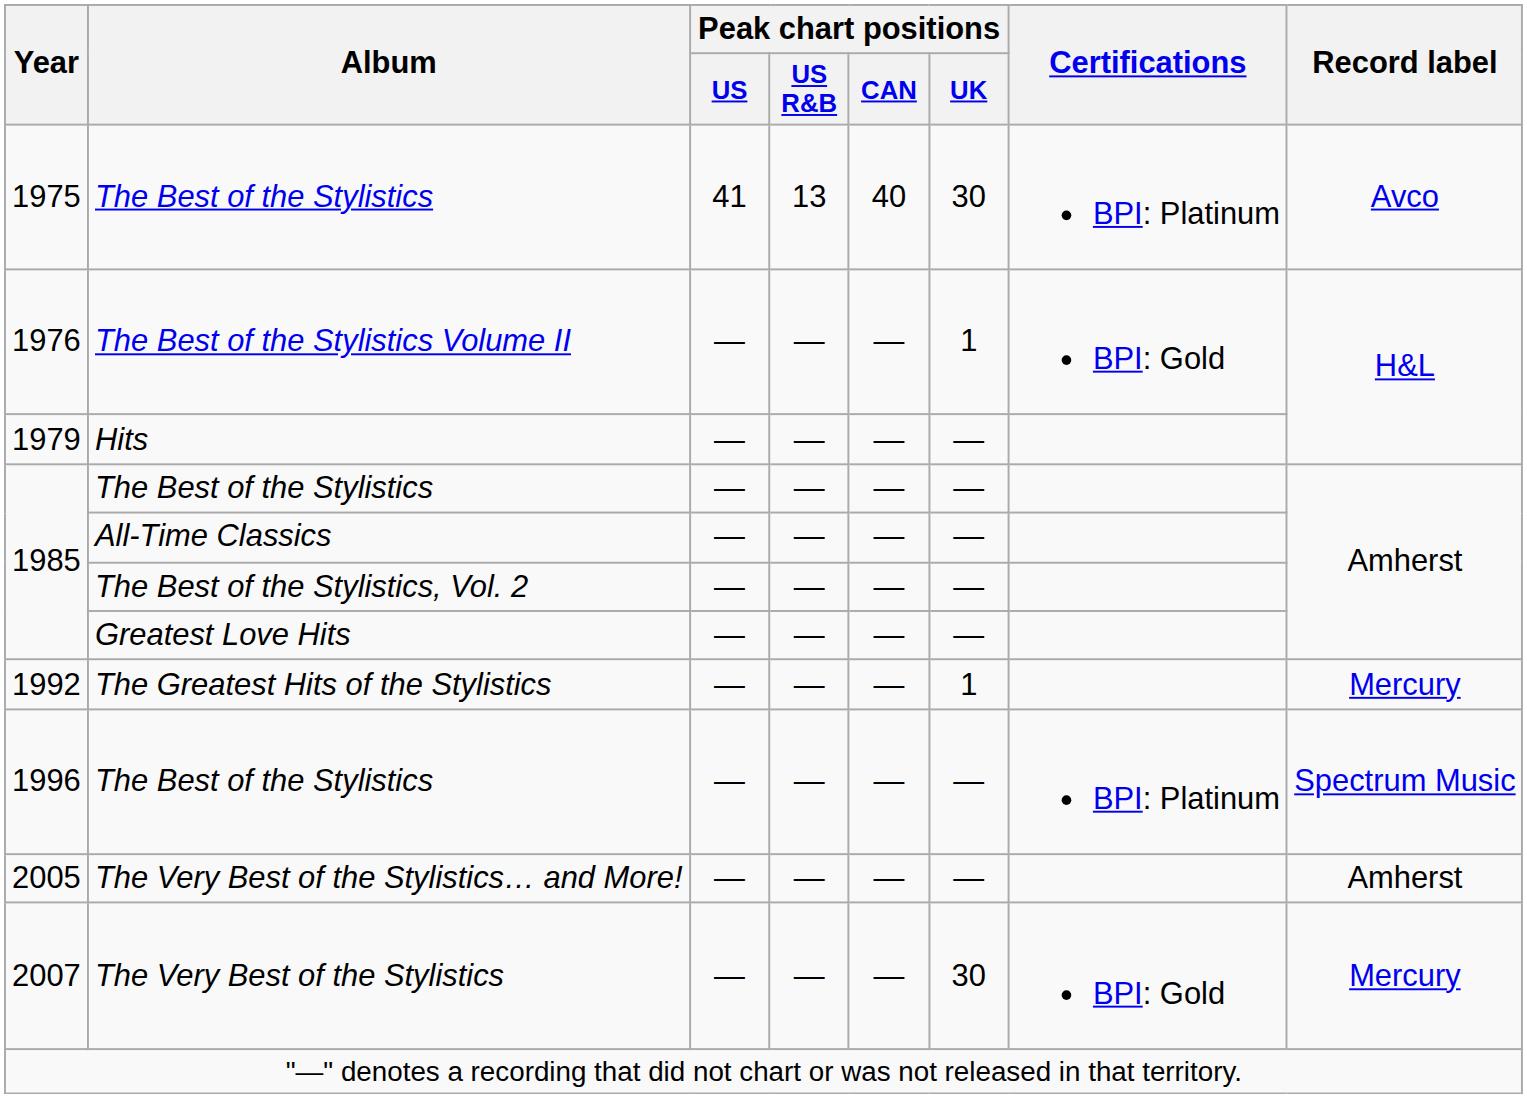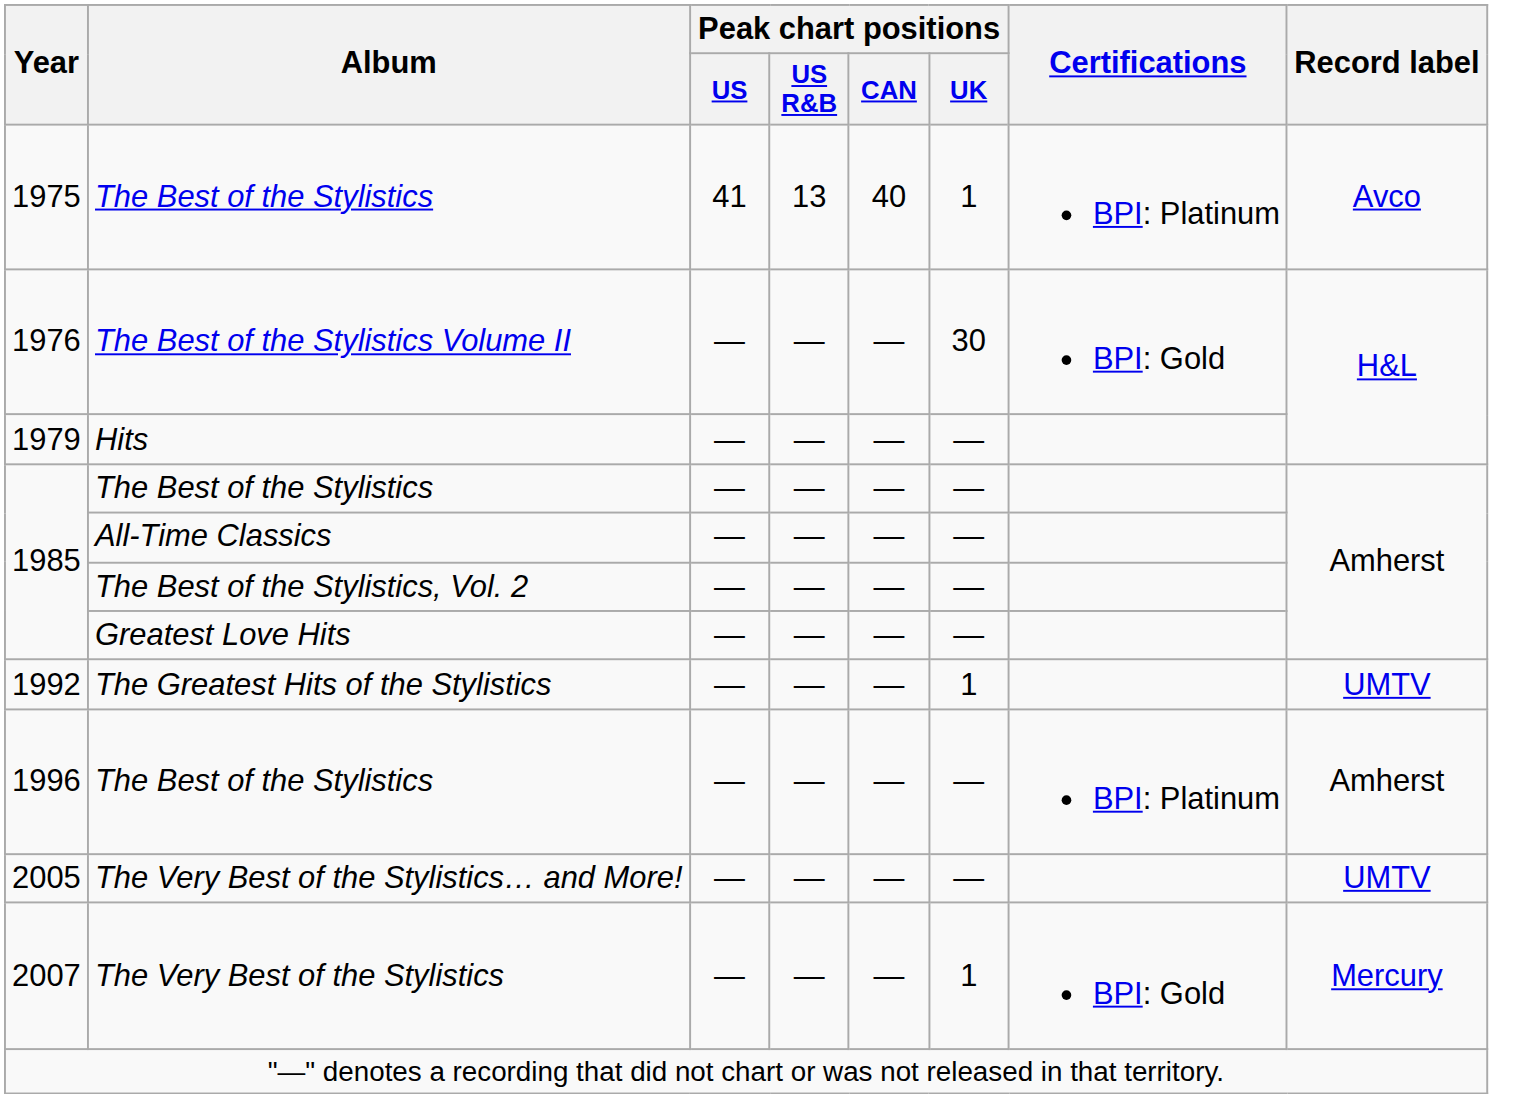1975 / The Best of the Stylistics | Peak chart positions / UK: 30 -> 1
The Best of the Stylistics Volume II | Peak chart positions / UK: 1 -> 30
The Greatest Hits of the Stylistics | Record label: Mercury -> UMTV
1996 / The Best of the Stylistics | Record label: Spectrum Music -> Amherst
The Very Best of the Stylistics… and More! | Record label: Amherst -> UMTV
The Very Best of the Stylistics | Peak chart positions / UK: 30 -> 1
